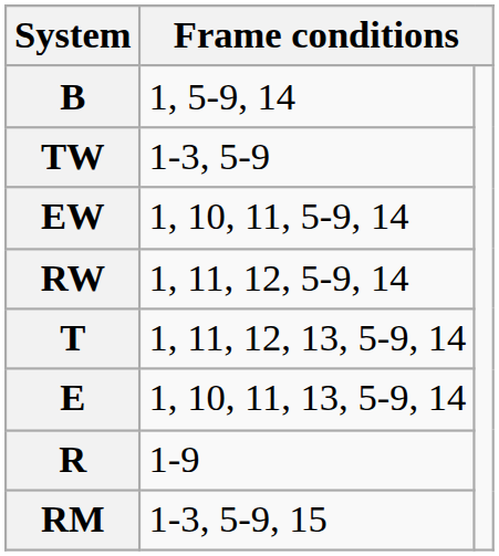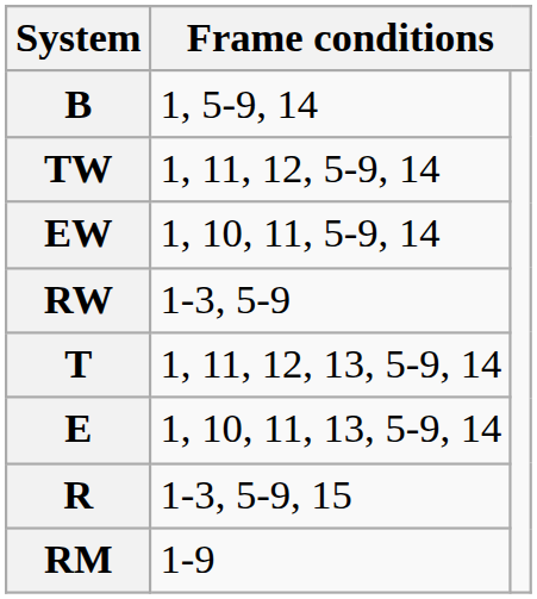TW | column 2: 1-3, 5-9 -> 1, 11, 12, 5-9, 14
RW | column 2: 1, 11, 12, 5-9, 14 -> 1-3, 5-9
R | column 2: 1-9 -> 1-3, 5-9, 15
RM | column 2: 1-3, 5-9, 15 -> 1-9
